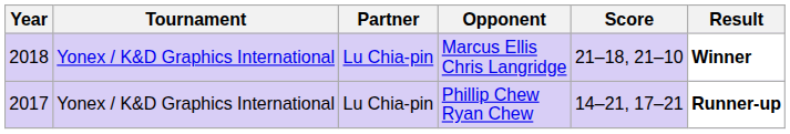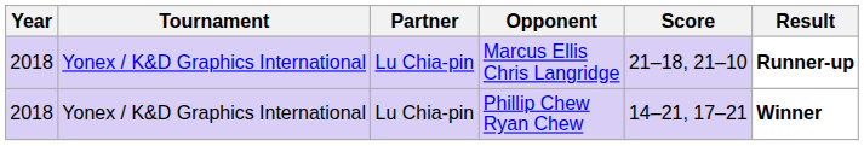Marcus Ellis Chris Langridge | Result: Winner -> Runner-up
Phillip Chew Ryan Chew | Year: 2017 -> 2018
Phillip Chew Ryan Chew | Result: Runner-up -> Winner
